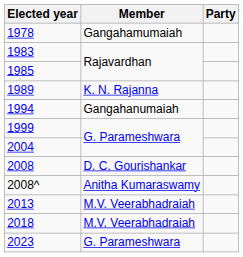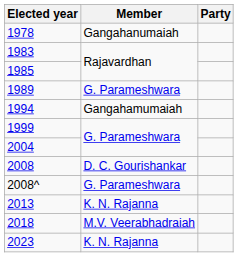1978 | Member: Gangahamumaiah -> Gangahanumaiah
1989 | Member: K. N. Rajanna -> G. Parameshwara
1994 | Member: Gangahanumaiah -> Gangahamumaiah
2008^ | Member: Anitha Kumaraswamy -> G. Parameshwara
2013 | Member: M.V. Veerabhadraiah -> K. N. Rajanna
2023 | Member: G. Parameshwara -> K. N. Rajanna
